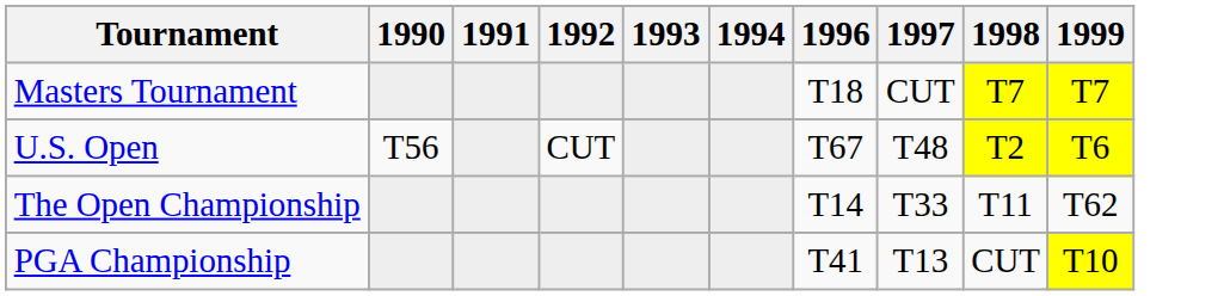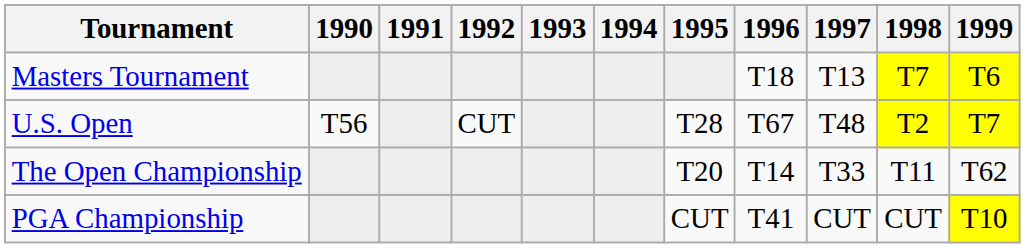+ column: 1995 | T28 | T20 | CUT
Masters Tournament | 1997: CUT -> T13
Masters Tournament | 1999: T7 -> T6
U.S. Open | 1999: T6 -> T7
PGA Championship | 1997: T13 -> CUT
